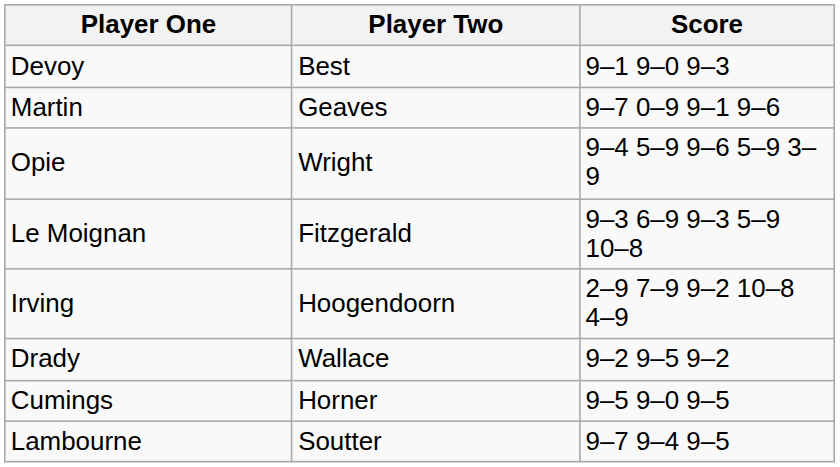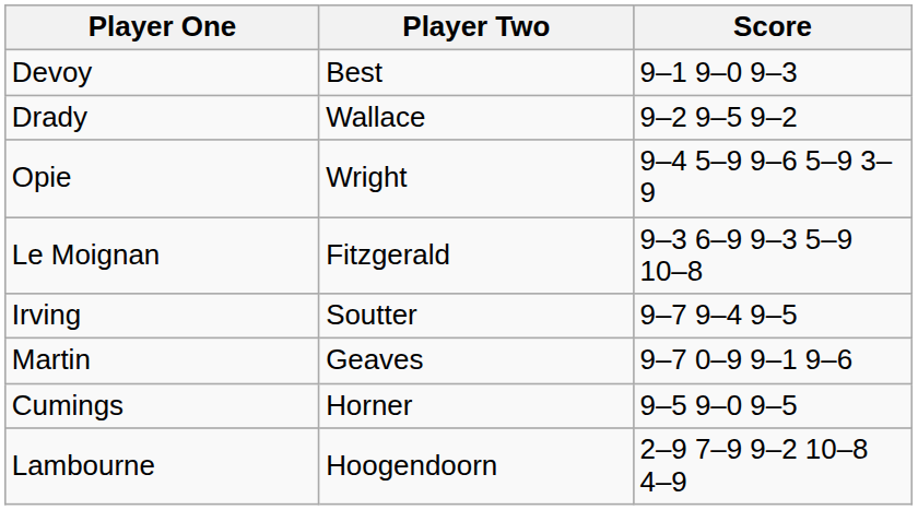rows swapped: Drady <-> Martin
Irving | Player Two: Hoogendoorn -> Soutter
Irving | Score: 2–9 7–9 9–2 10–8 4–9 -> 9–7 9–4 9–5
Lambourne | Player Two: Soutter -> Hoogendoorn
Lambourne | Score: 9–7 9–4 9–5 -> 2–9 7–9 9–2 10–8 4–9
